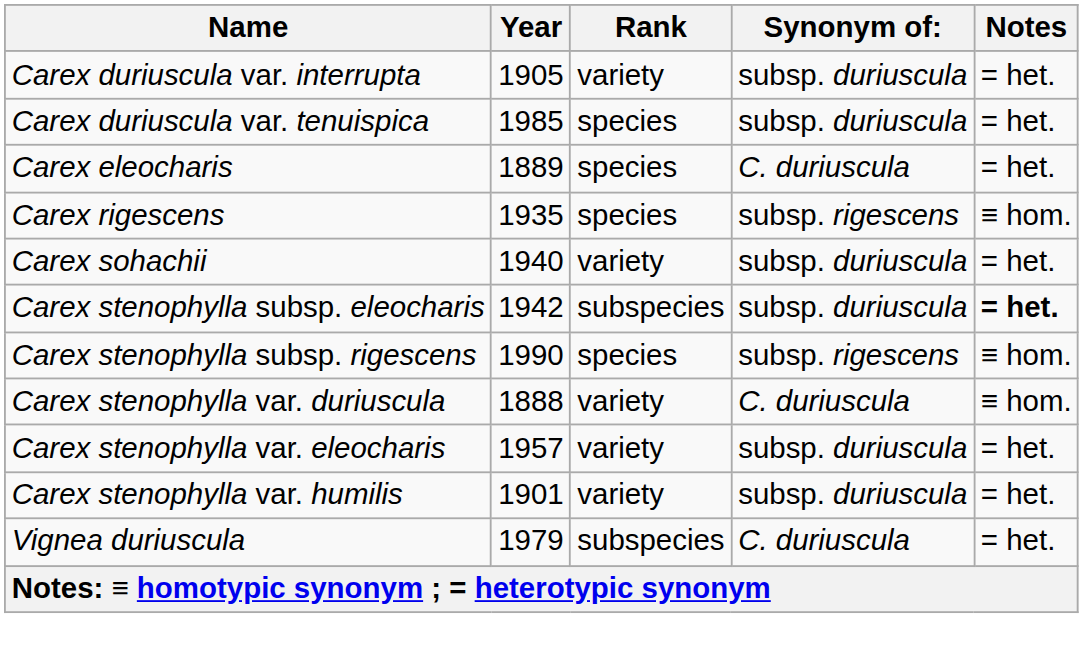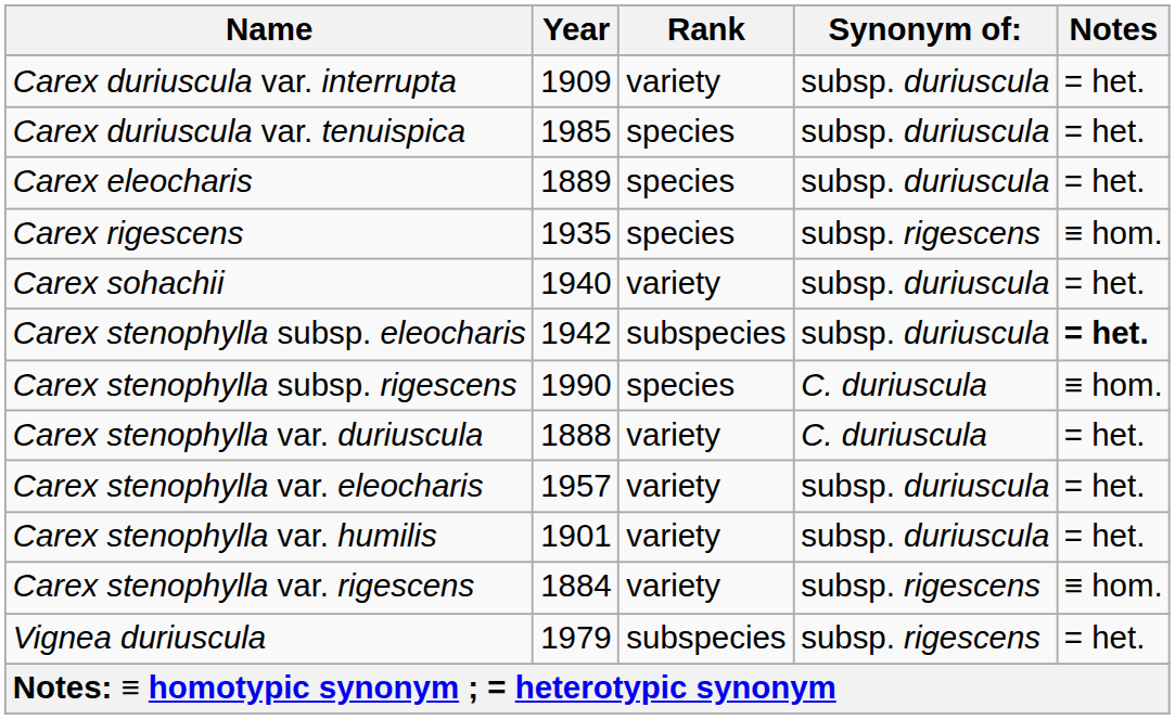Carex duriuscula var. interrupta | Year: 1905 -> 1909
Carex eleocharis | Synonym of:: C. duriuscula -> subsp. duriuscula
Carex stenophylla subsp. rigescens | Synonym of:: subsp. rigescens -> C. duriuscula
Carex stenophylla var. duriuscula | Notes: ≡ hom. -> = het.
+ row: Carex stenophylla var. rigescens | 1884 | variety | subsp. rigescens | ≡ hom.
Vignea duriuscula | Synonym of:: C. duriuscula -> subsp. rigescens
